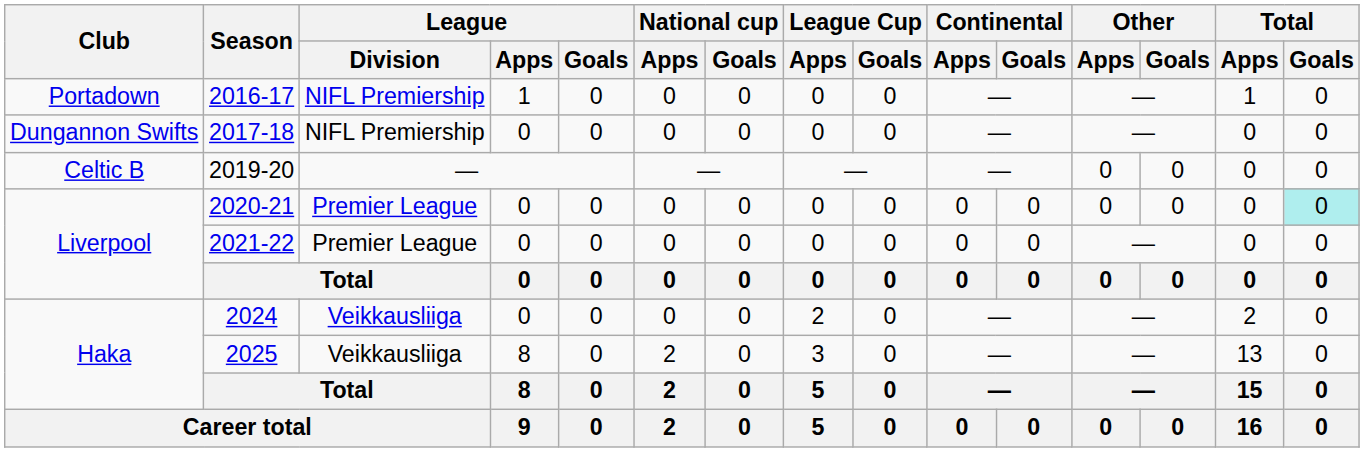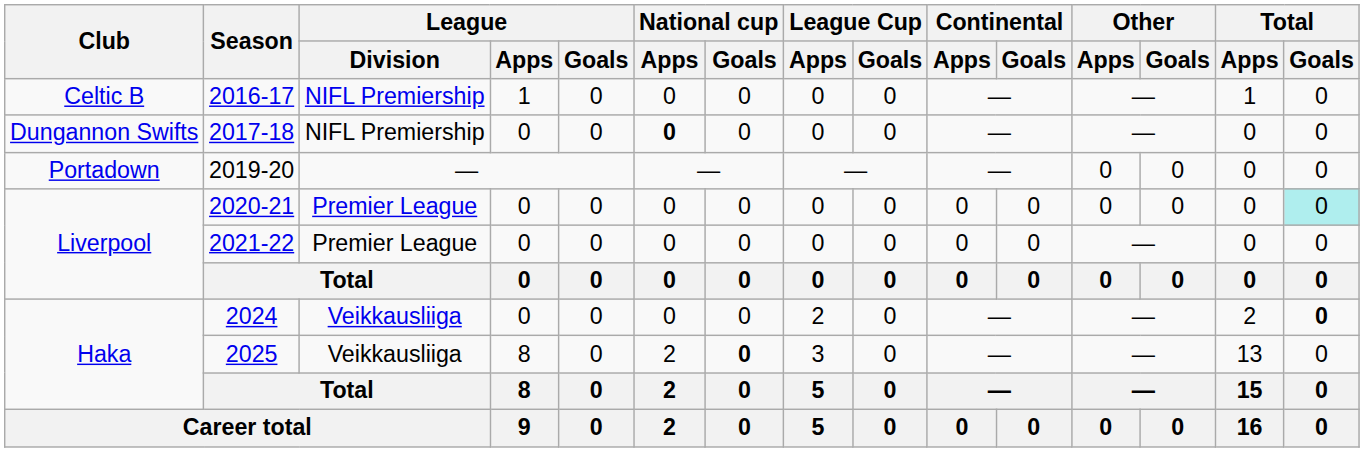2016-17 | Club: Portadown -> Celtic B
2017-18 | National cup / Apps: normal -> bold
2019-20 | Club: Celtic B -> Portadown
2024 | Total / Goals: normal -> bold
2025 | National cup / Goals: normal -> bold
